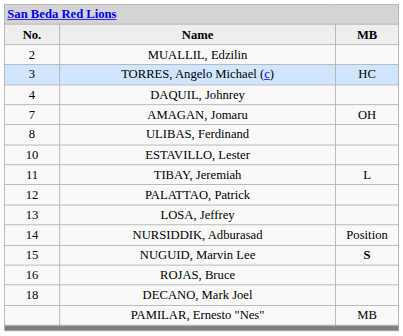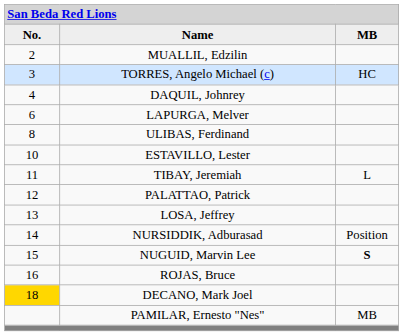+ row: 6 | LAPURGA, Melver
- row: 7 | AMAGAN, Jomaru | OH
DECANO, Mark Joel | column 1: no background -> gold background
